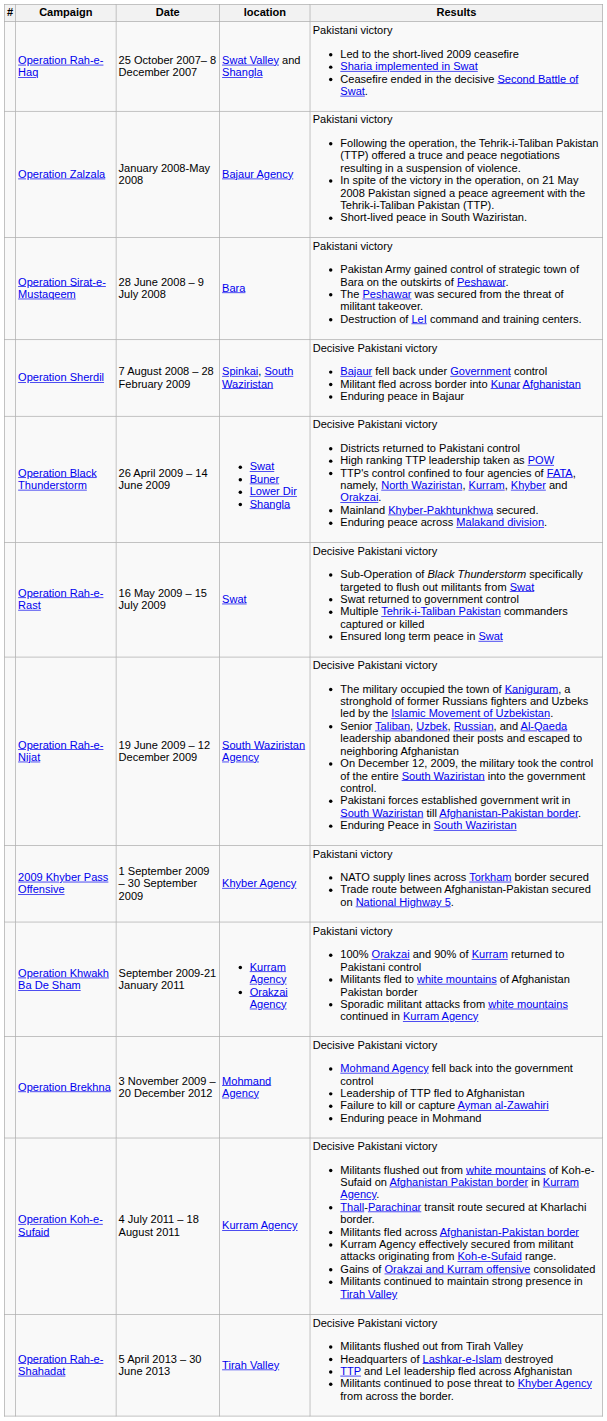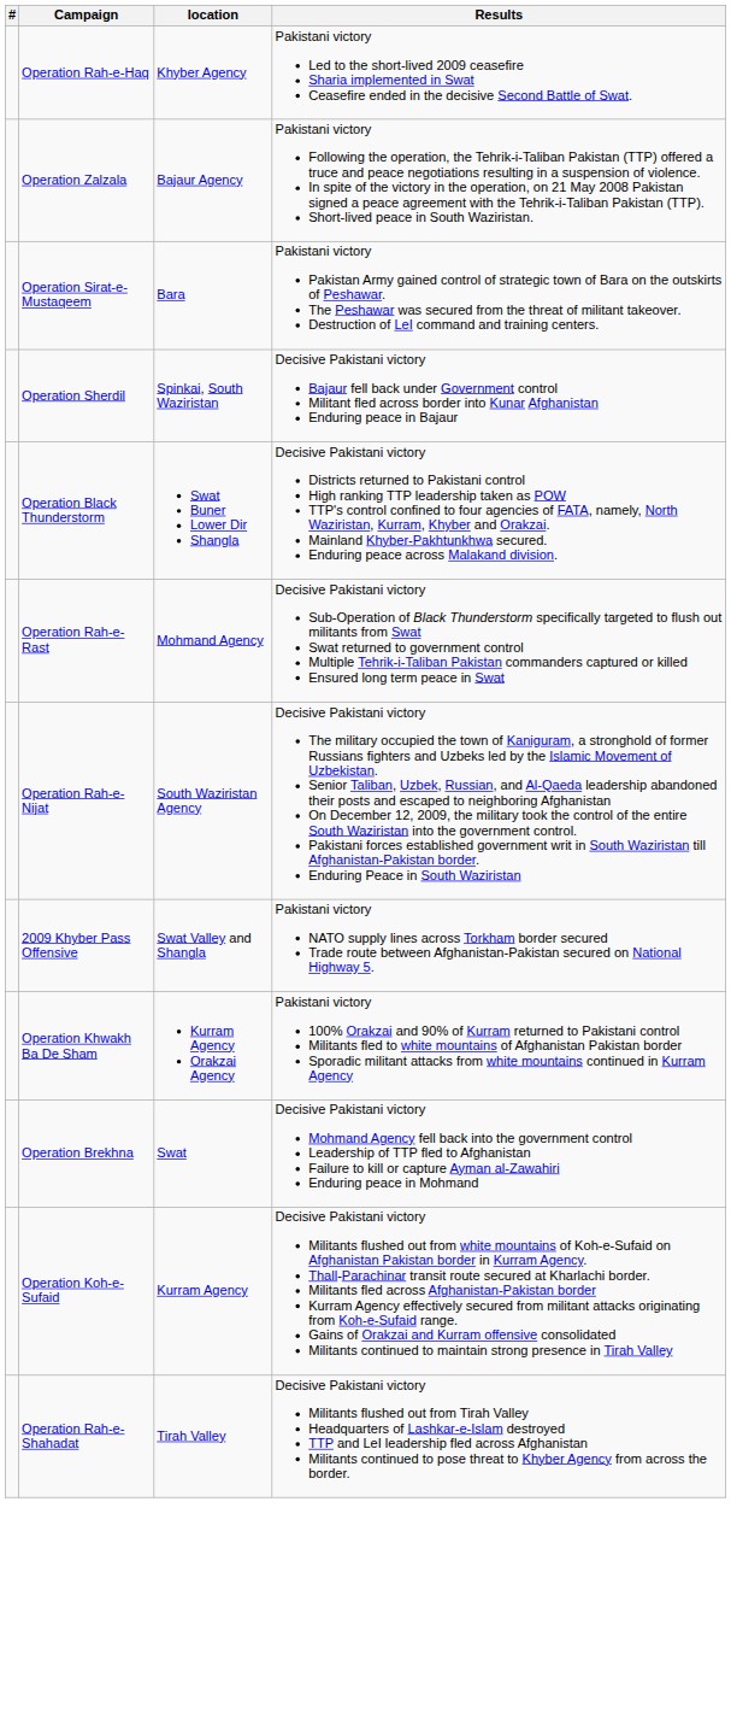- column: Date | 25 October 2007– 8 December 2007 | January 2008-May 2008 | 28 June 2008 – 9 July 2008 | 7 August 2008 – 28 February 2009 | 26 April 2009 – 14 June 2009 | 16 May 2009 – 15 July 2009 | 19 June 2009 – 12 December 2009 | 1 September 2009 – 30 September 2009 | September 2009-21 January 2011 | 3 November 2009 – 20 December 2012 | 4 July 2011 – 18 August 2011 | 5 April 2013 – 30 June 2013
Operation Rah-e-Haq | location: Swat Valley and Shangla -> Khyber Agency
Operation Rah-e-Rast | location: Swat -> Mohmand Agency
2009 Khyber Pass Offensive | location: Khyber Agency -> Swat Valley and Shangla
Operation Brekhna | location: Mohmand Agency -> Swat
